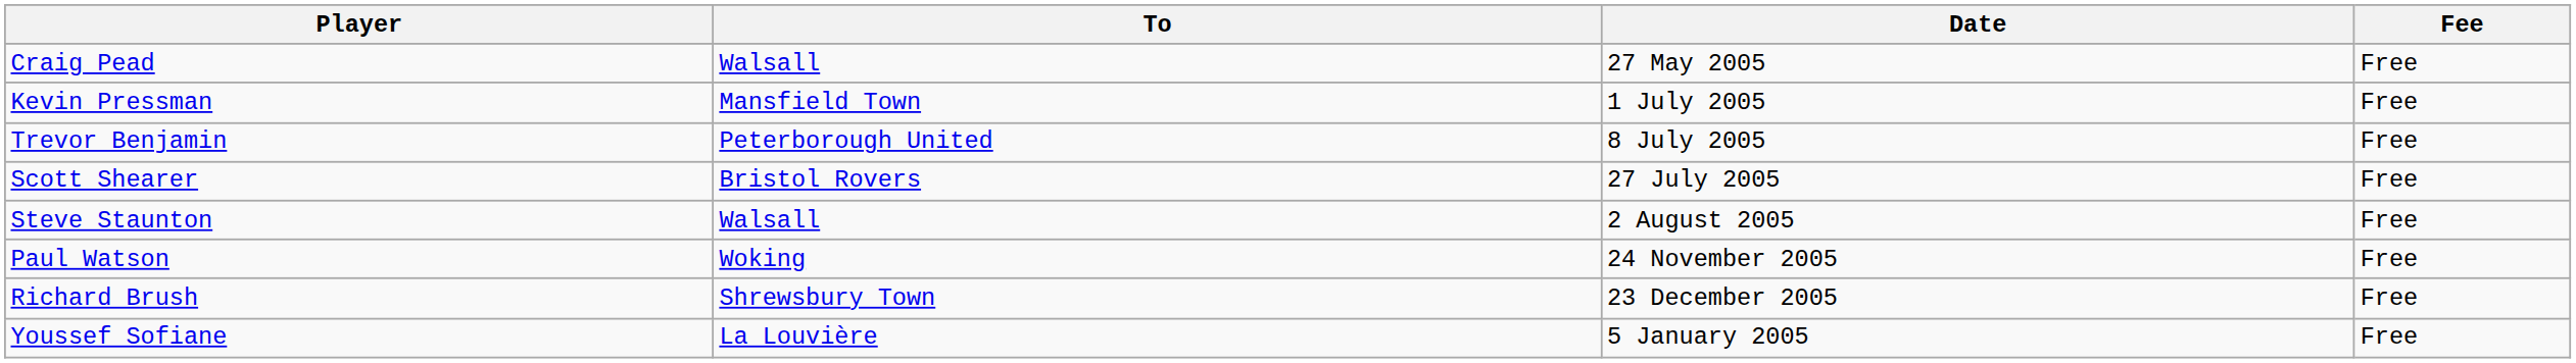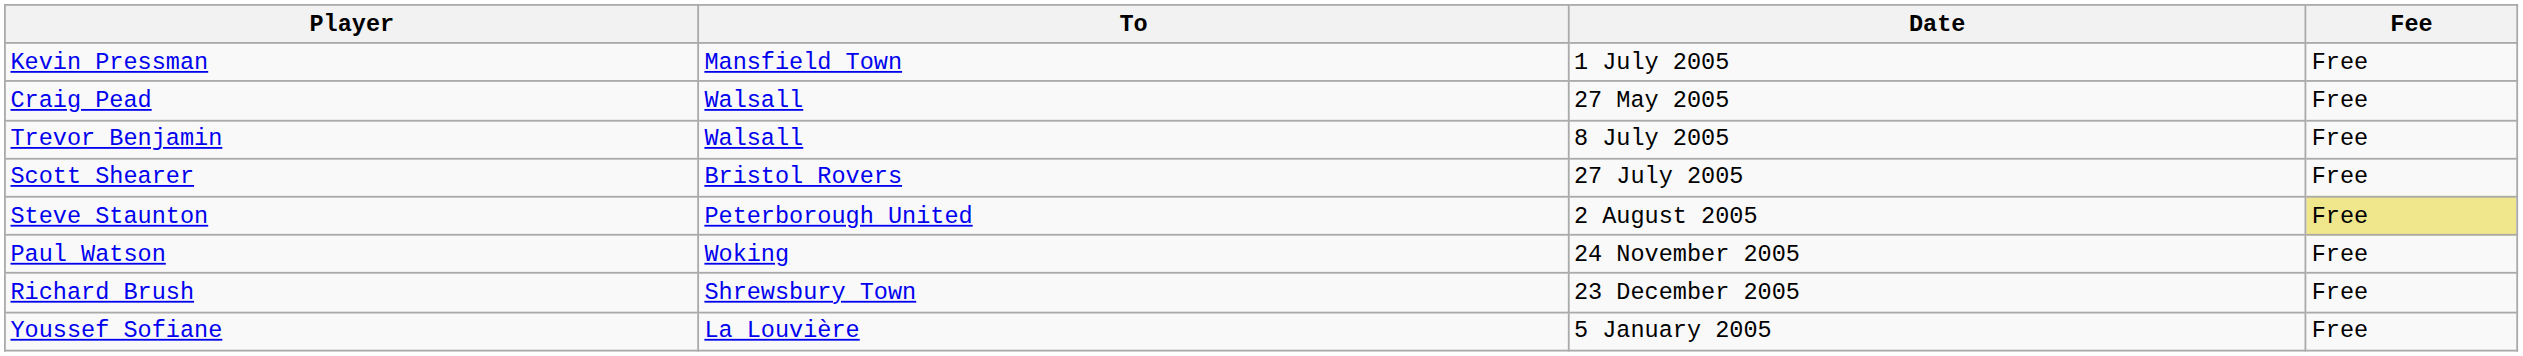rows swapped: Craig Pead <-> Kevin Pressman
Trevor Benjamin | To: Peterborough United -> Walsall
Steve Staunton | To: Walsall -> Peterborough United
Steve Staunton | Fee: no background -> khaki background
